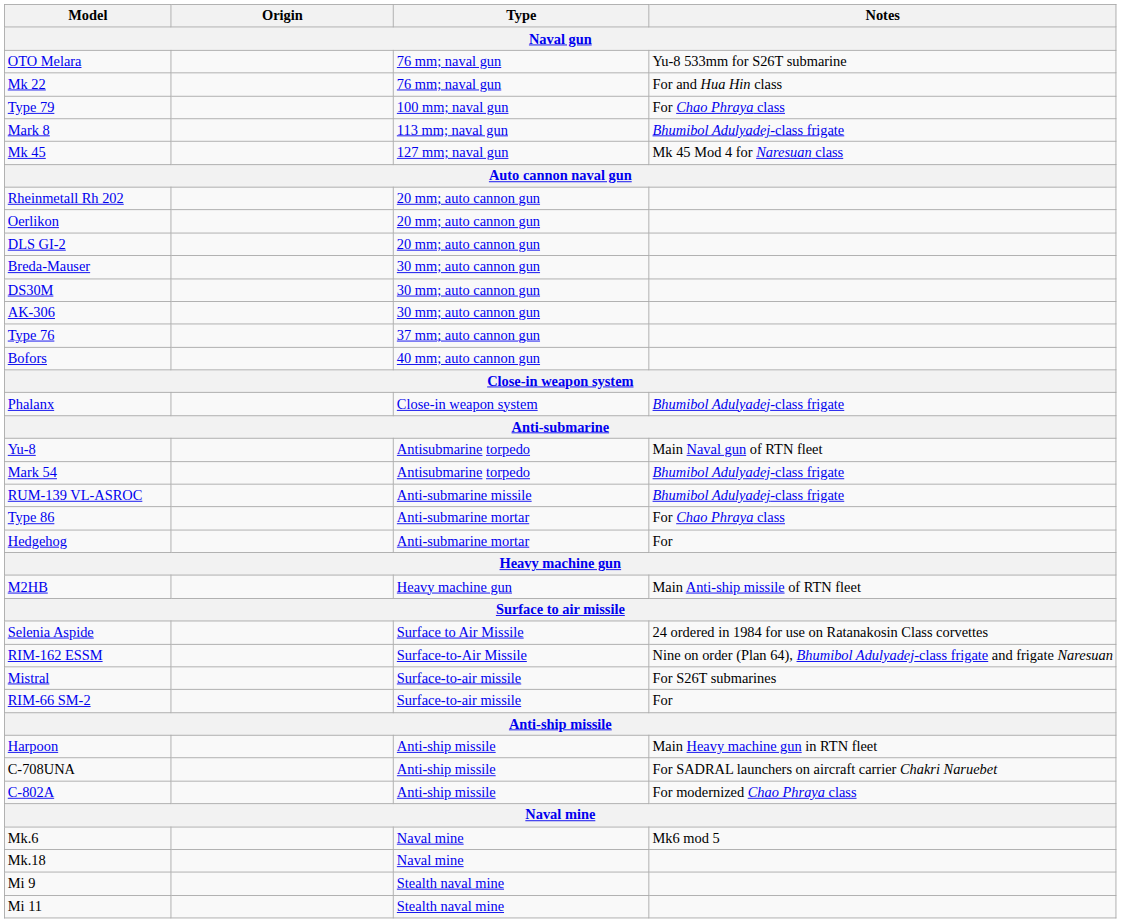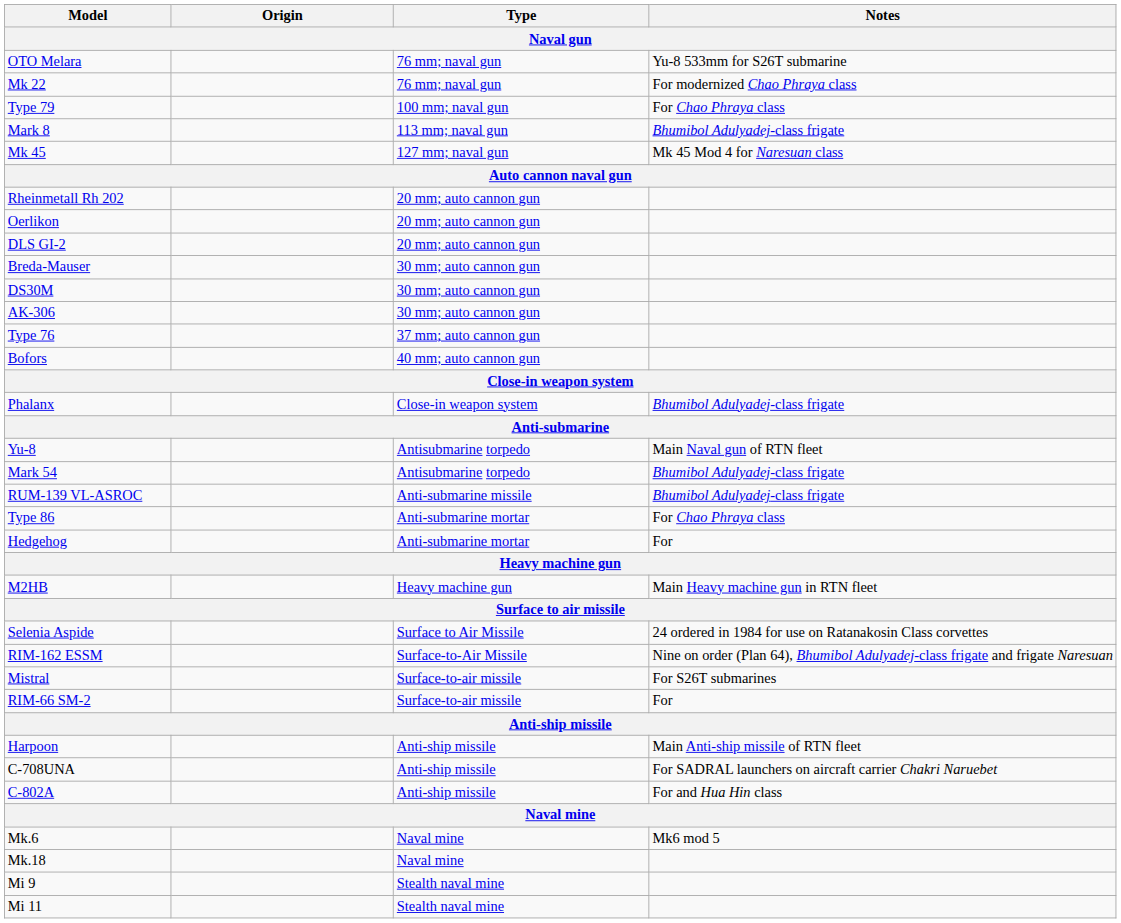Mk 22 | Notes / Naval gun: For and Hua Hin class -> For modernized Chao Phraya class
M2HB | Notes / Naval gun: Main Anti-ship missile of RTN fleet -> Main Heavy machine gun in RTN fleet
Harpoon | Notes / Naval gun: Main Heavy machine gun in RTN fleet -> Main Anti-ship missile of RTN fleet
C-802A | Notes / Naval gun: For modernized Chao Phraya class -> For and Hua Hin class
